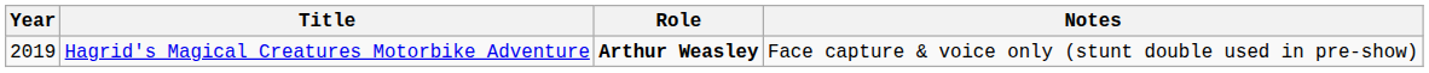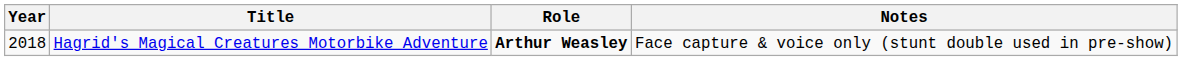Hagrid's Magical Creatures Motorbike Adventure | Year: 2019 -> 2018
